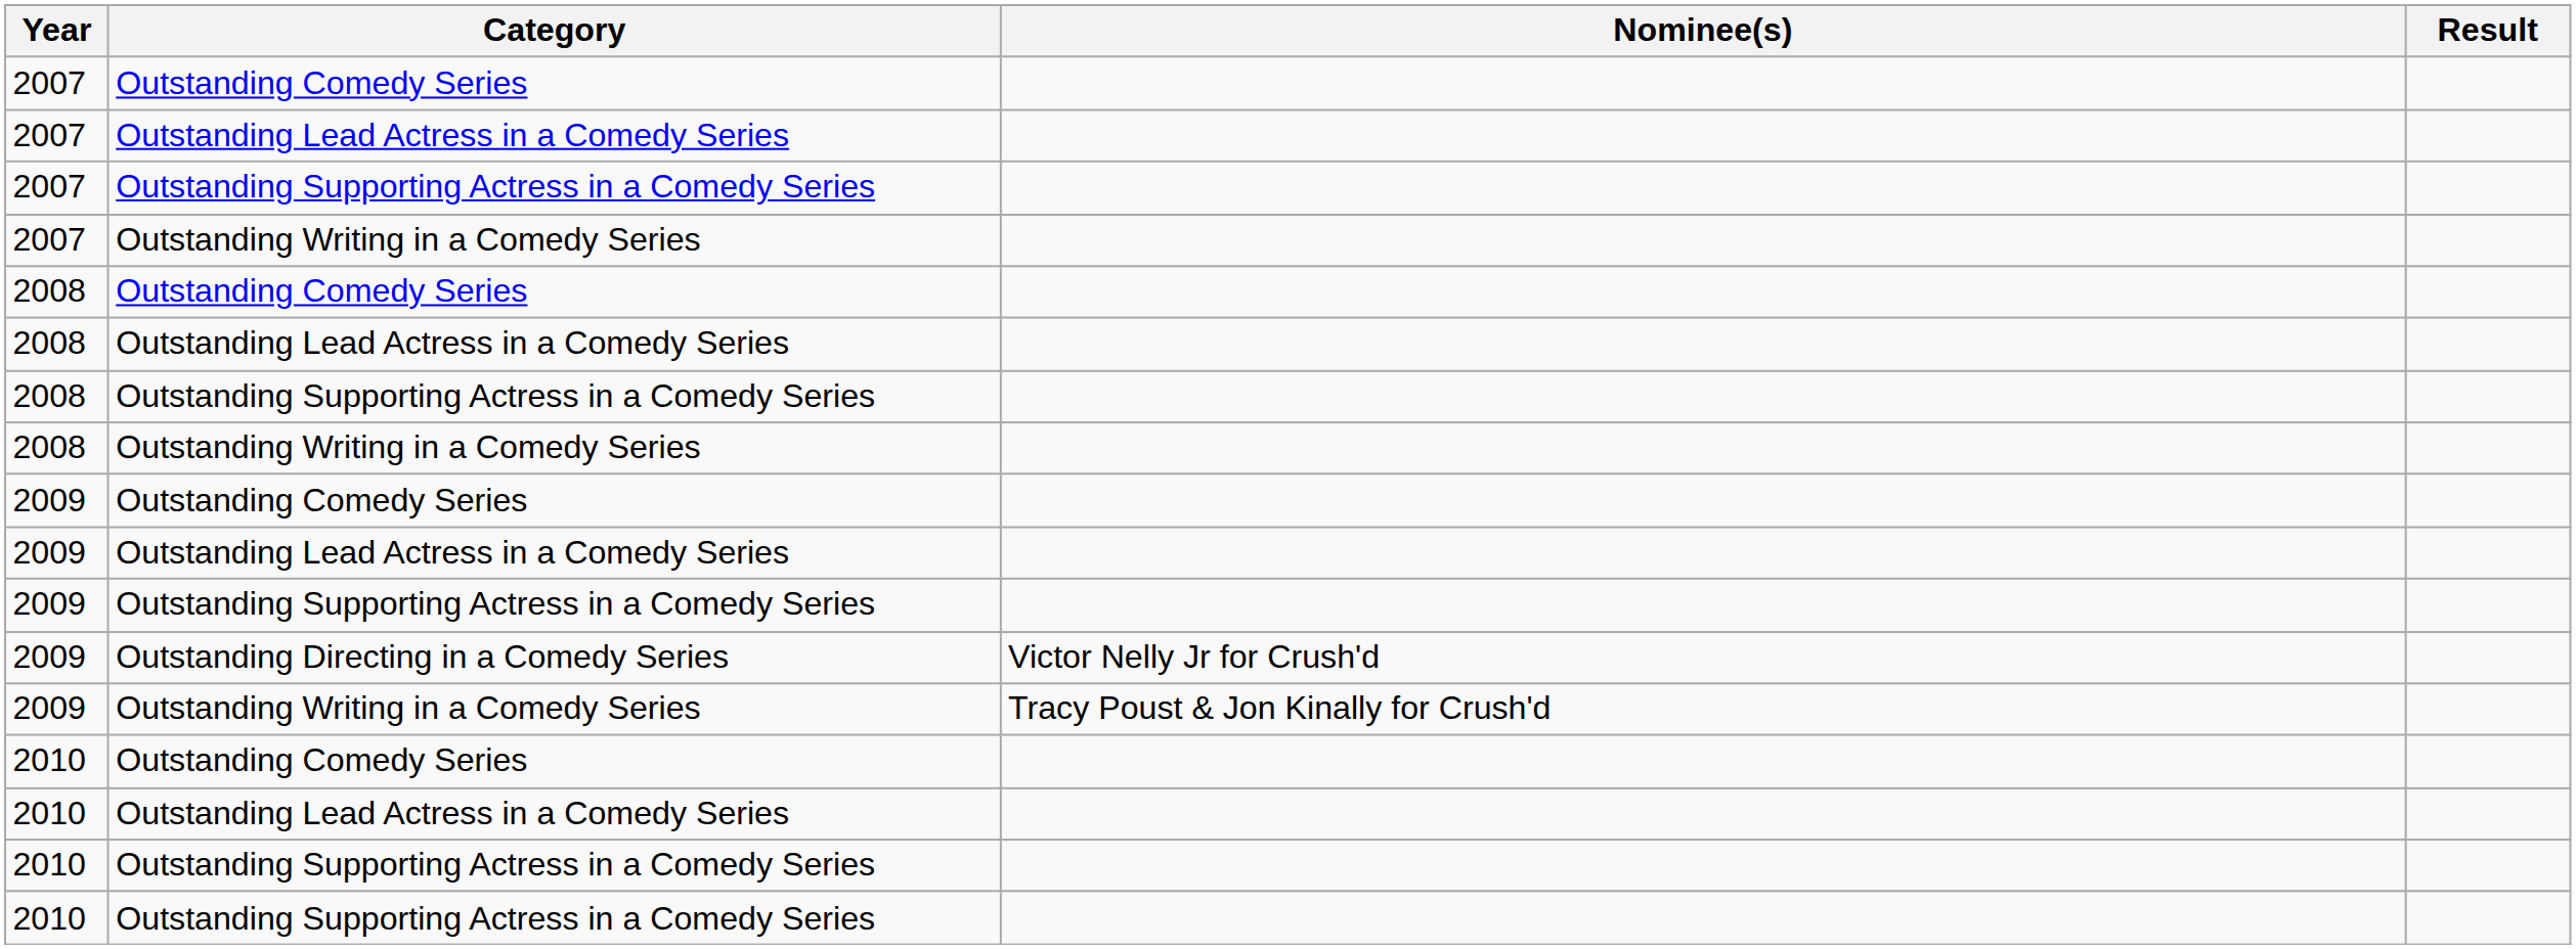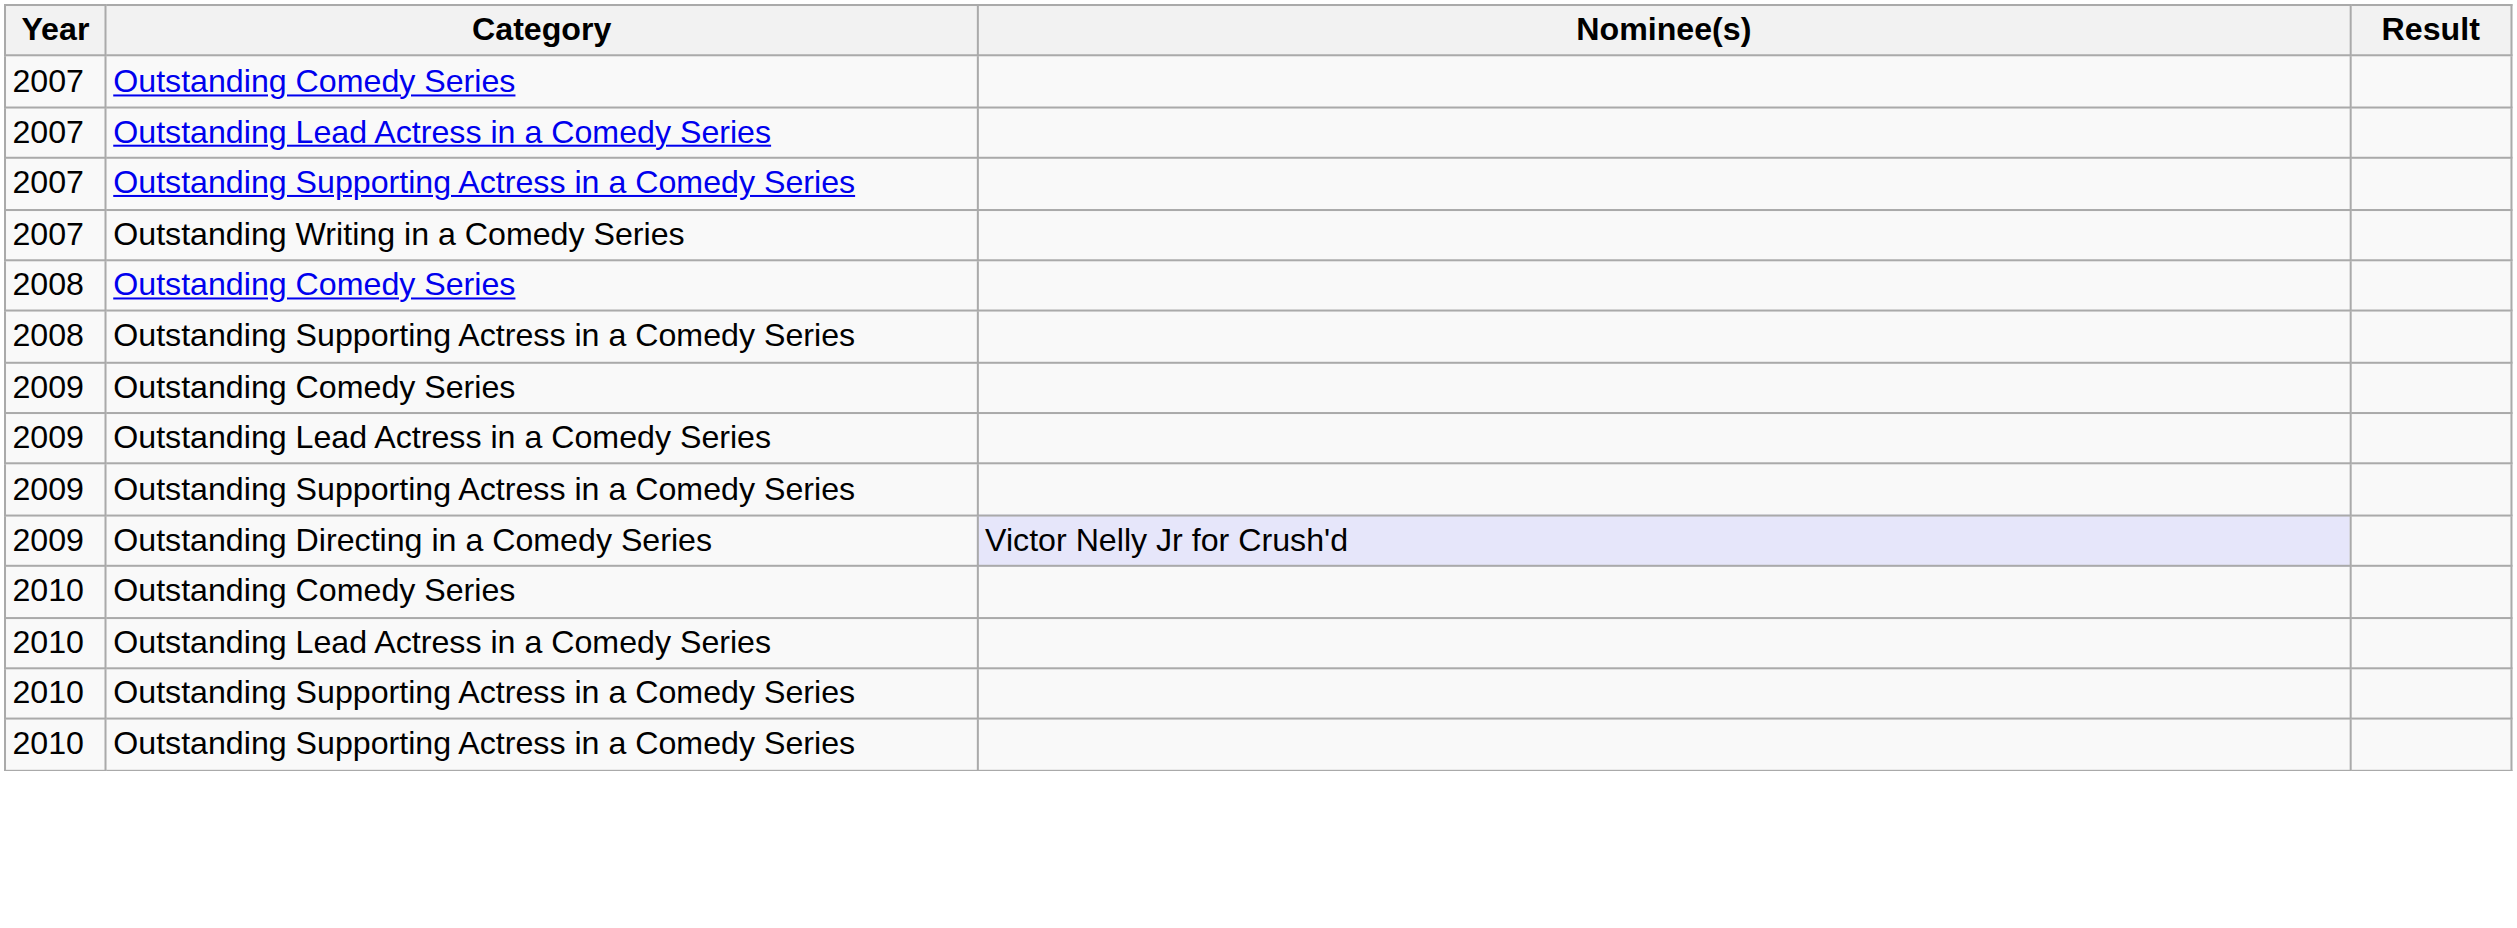- row: 2008 | Outstanding Lead Actress in a Comedy Series
- row: 2008 | Outstanding Writing in a Comedy Series
Outstanding Directing in a Comedy Series | Nominee(s): no background -> lavender background
- row: 2009 | Outstanding Writing in a Comedy Series | Tracy Poust & Jon Kinally for Crush'd
